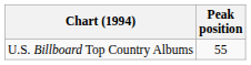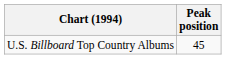U.S. Billboard Top Country Albums | Peak position: 55 -> 45
